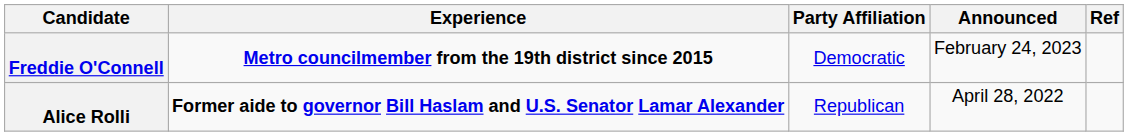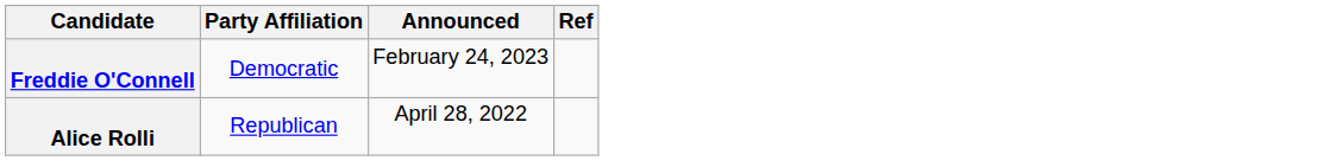- column: Experience | Metro councilmember from the 19th district since 2015 | Former aide to governor Bill Haslam and U.S. Senator Lamar Alexander
